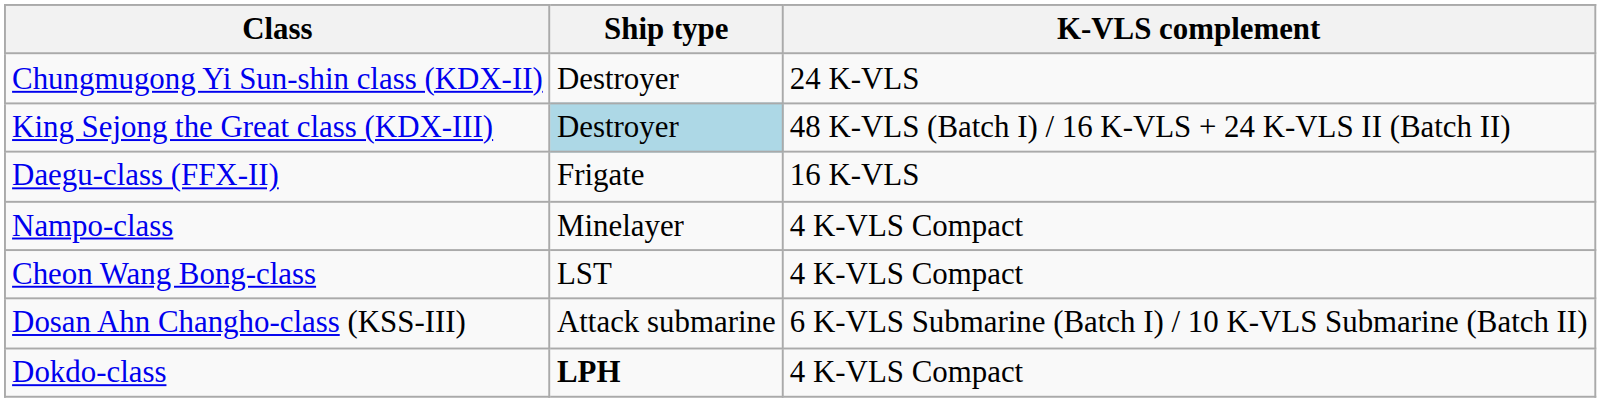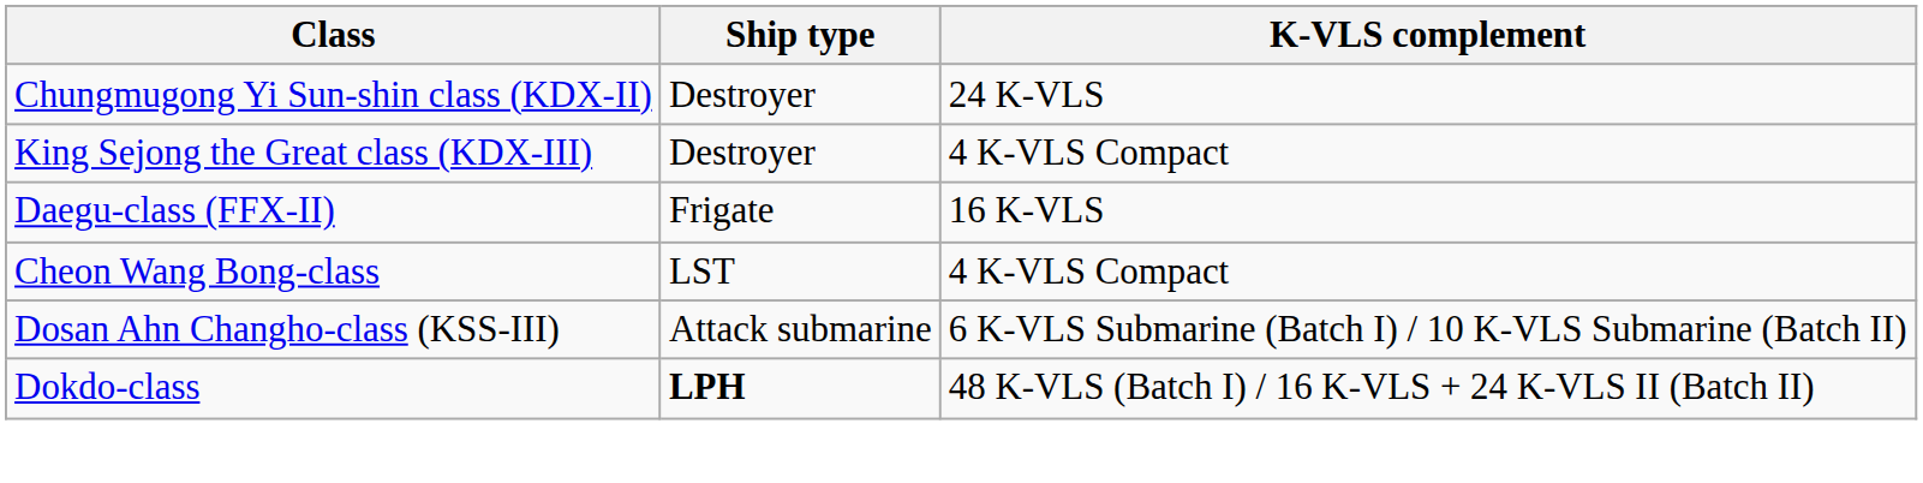King Sejong the Great class (KDX-III) | Ship type: lightblue background -> no background
King Sejong the Great class (KDX-III) | K-VLS complement: 48 K-VLS (Batch I) / 16 K-VLS + 24 K-VLS II (Batch II) -> 4 K-VLS Compact
- row: Nampo-class | Minelayer | 4 K-VLS Compact
Dokdo-class | K-VLS complement: 4 K-VLS Compact -> 48 K-VLS (Batch I) / 16 K-VLS + 24 K-VLS II (Batch II)
